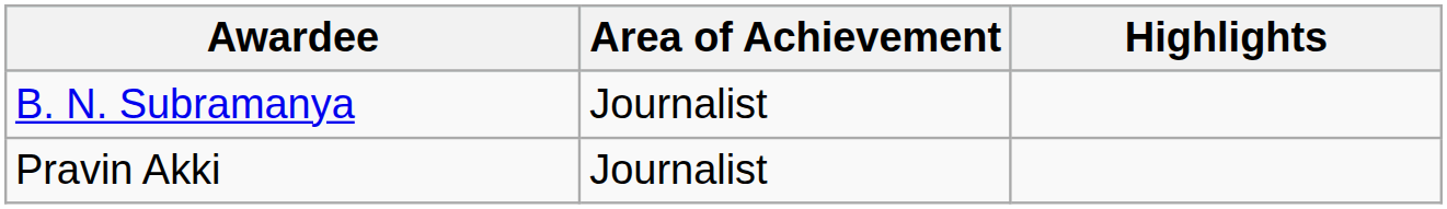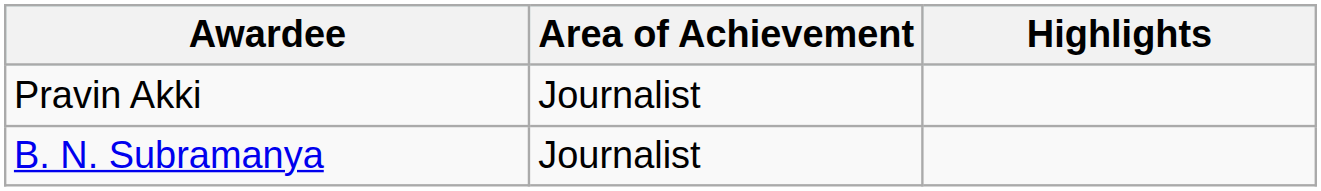rows swapped: B. N. Subramanya <-> Pravin Akki
